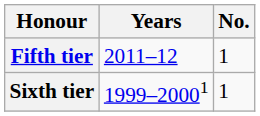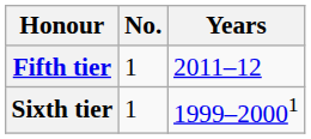columns swapped: No. <-> Years
